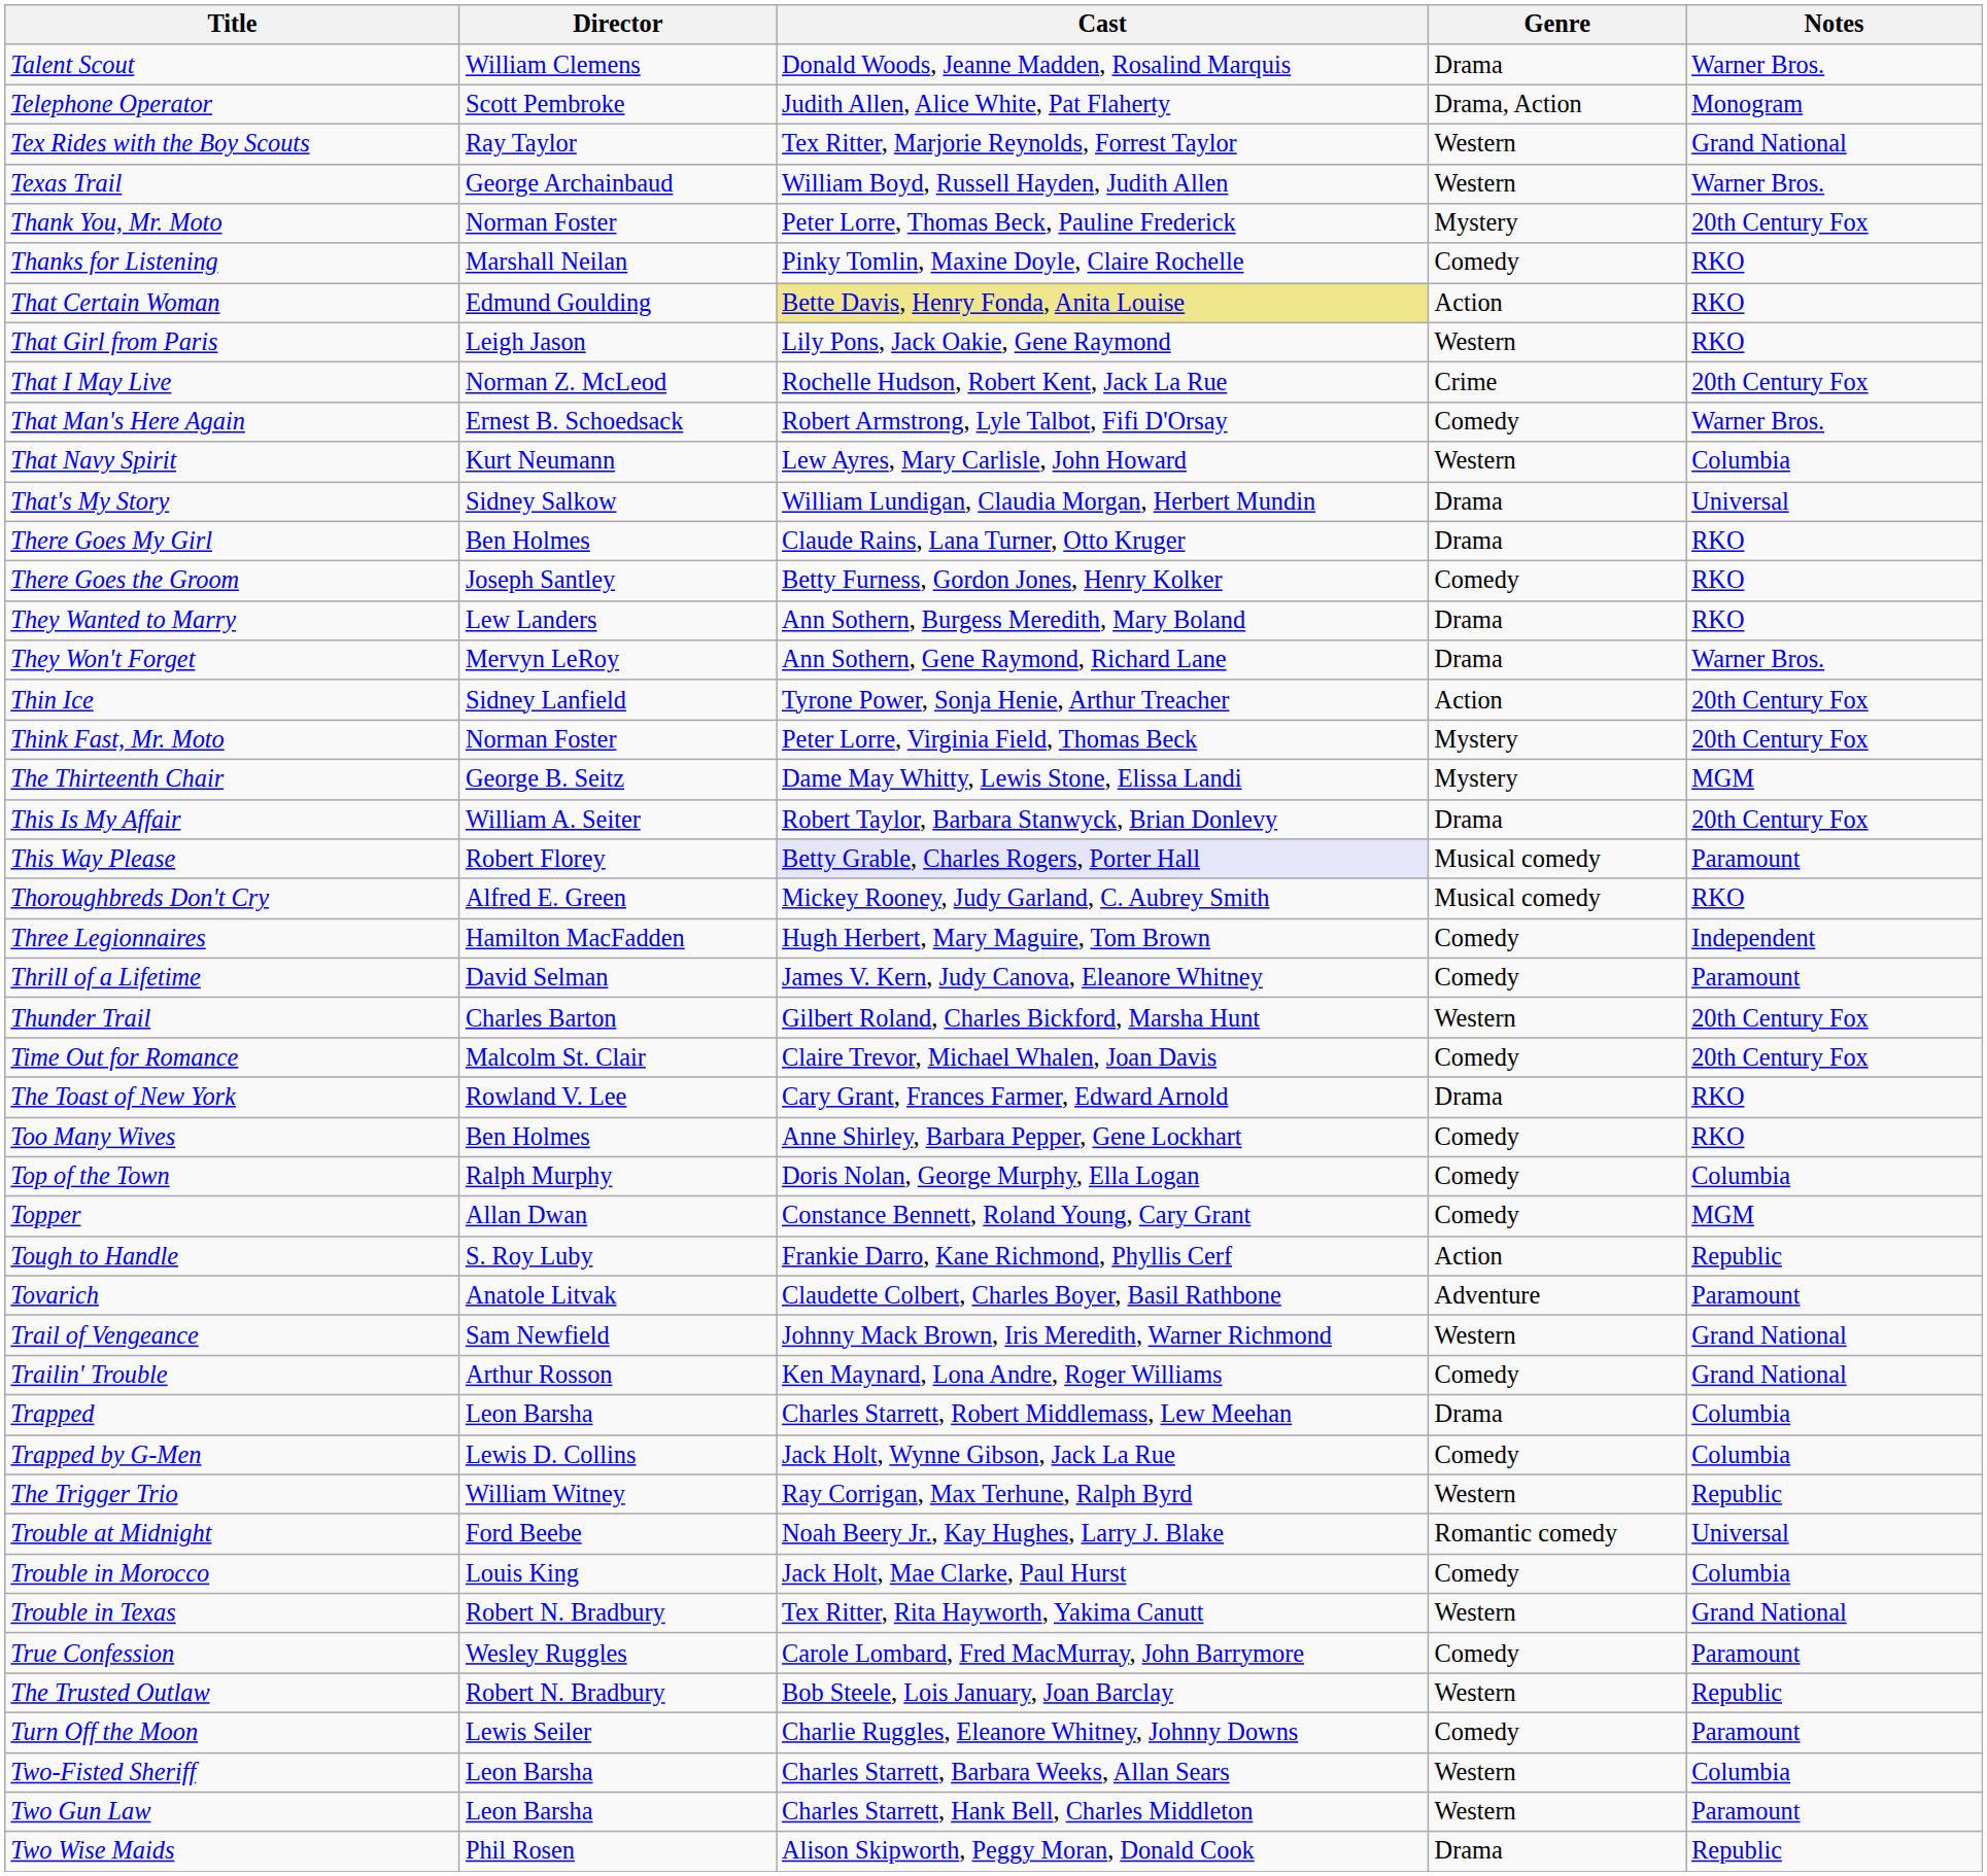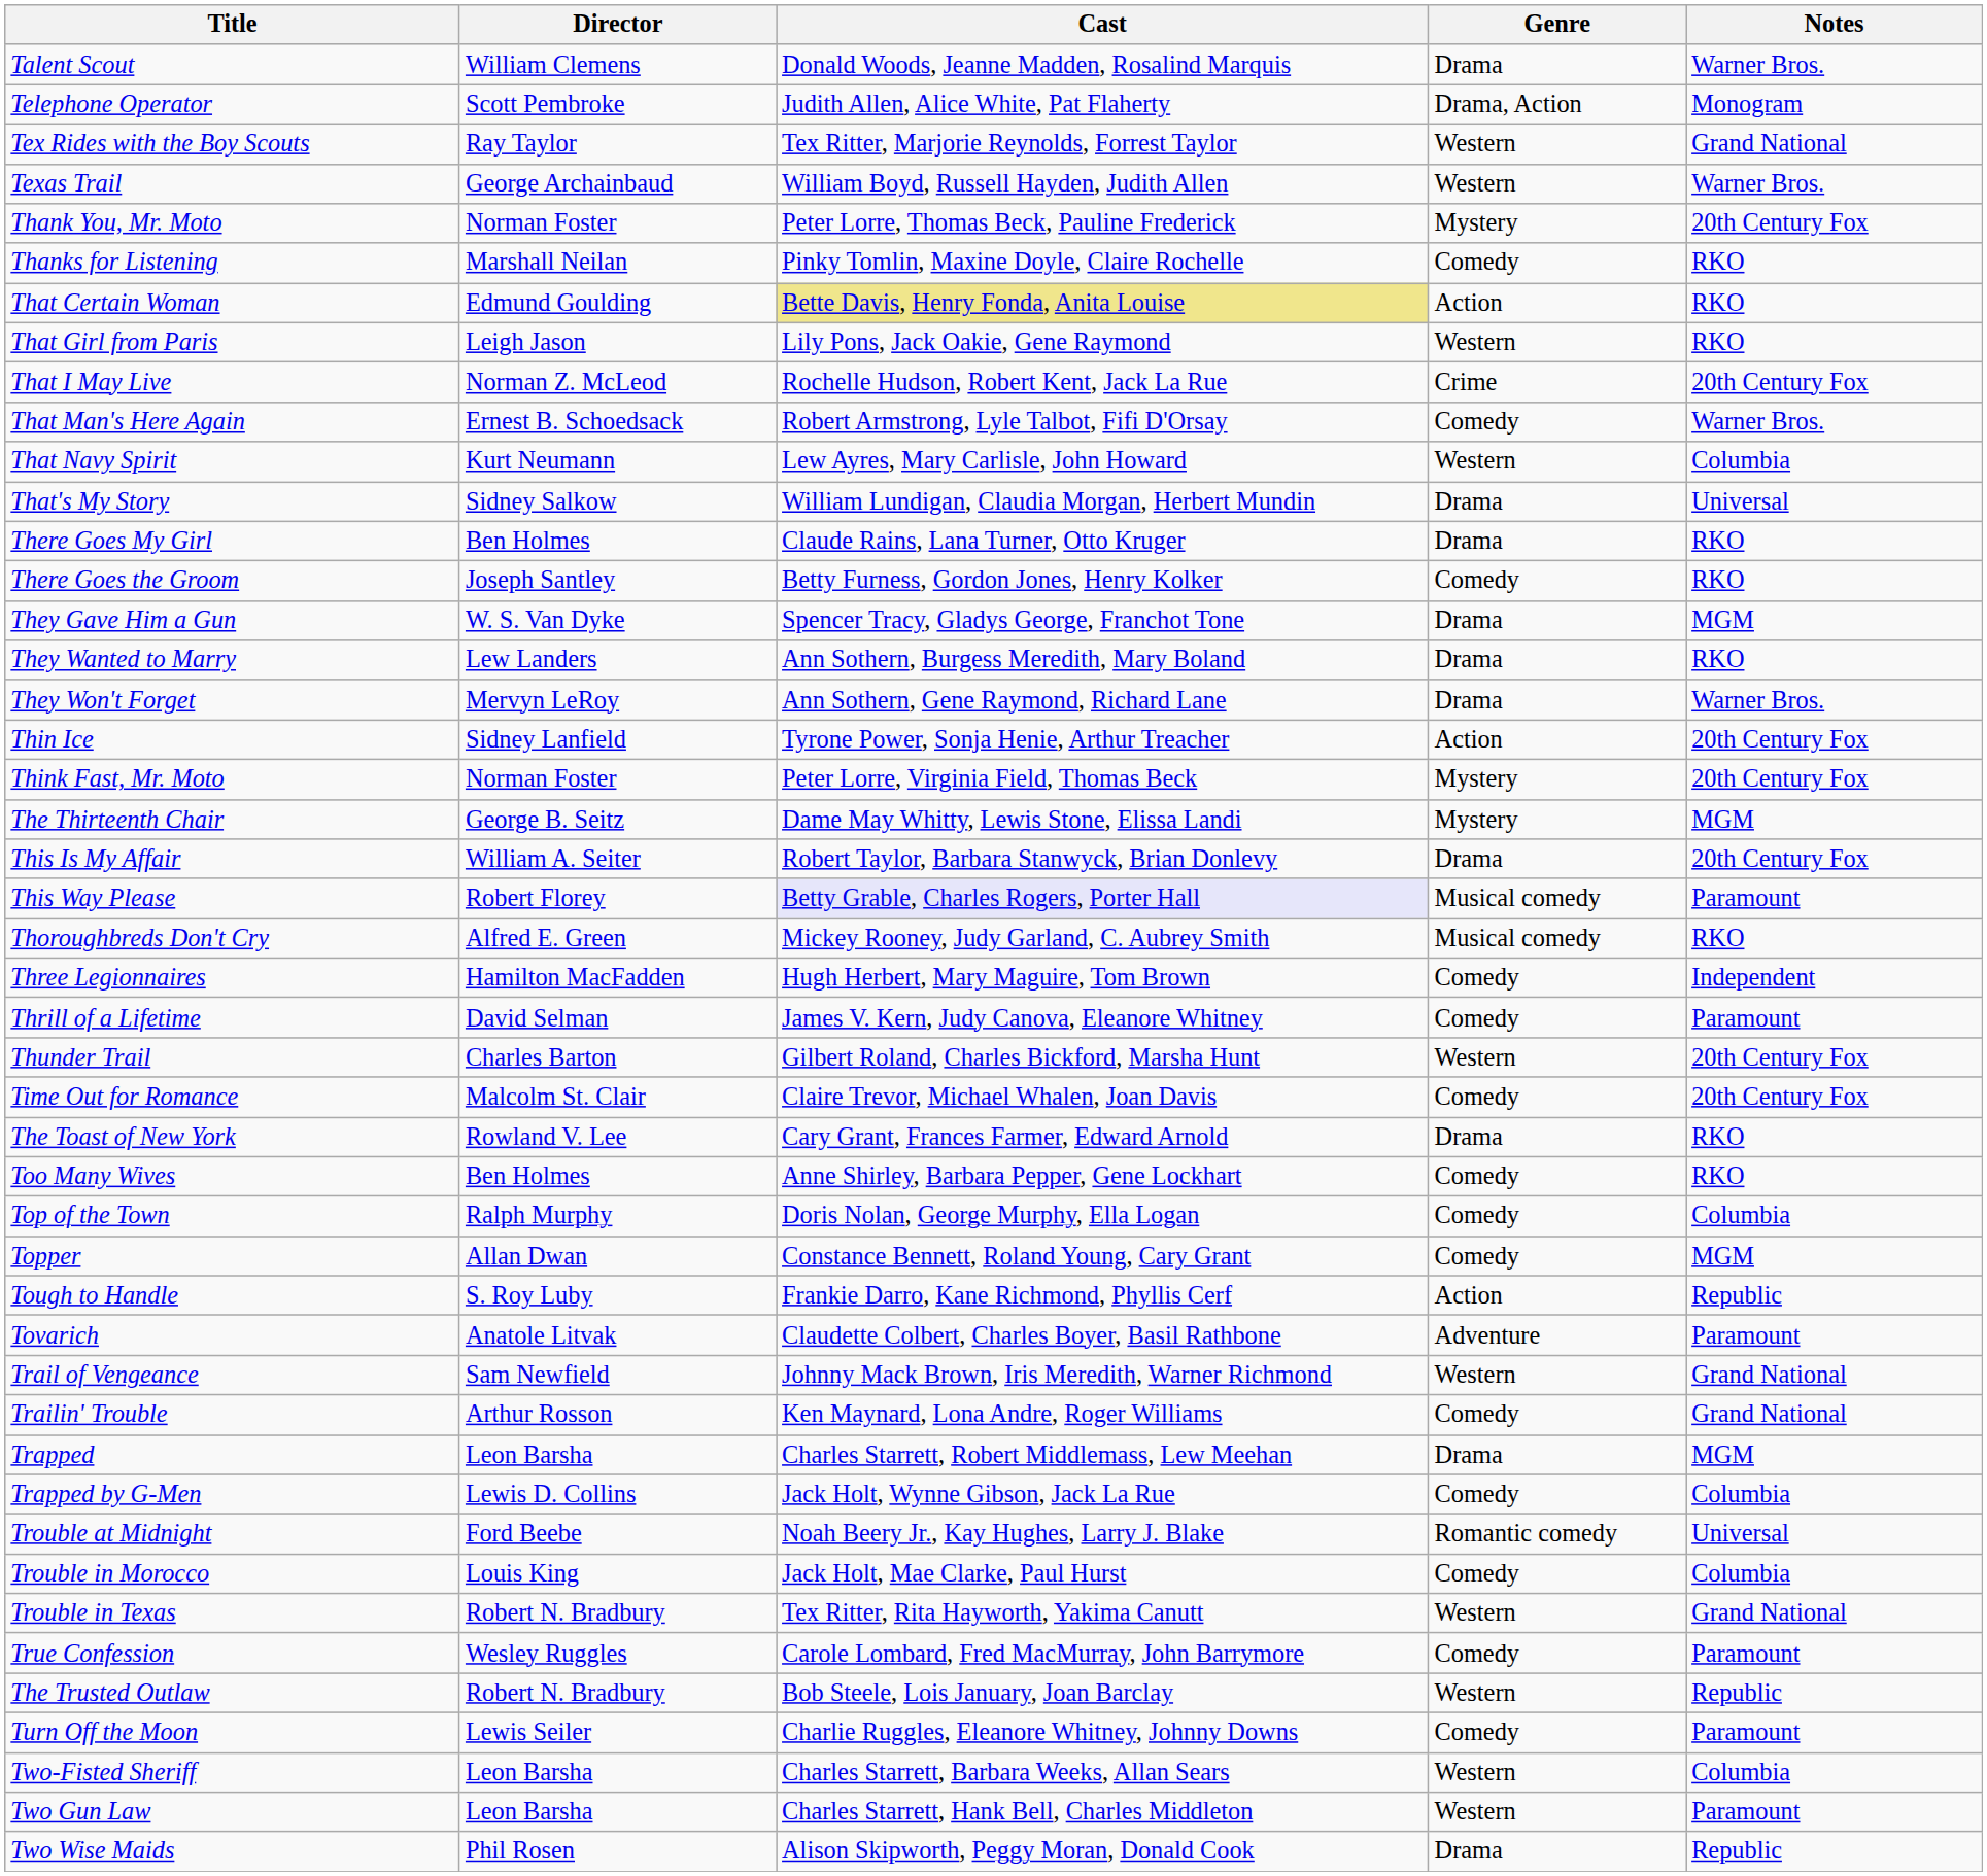+ row: They Gave Him a Gun | W. S. Van Dyke | Spencer Tracy, Gladys George, Franchot Tone | Drama | MGM
Trapped | Notes: Columbia -> MGM
- row: The Trigger Trio | William Witney | Ray Corrigan, Max Terhune, Ralph Byrd | Western | Republic
